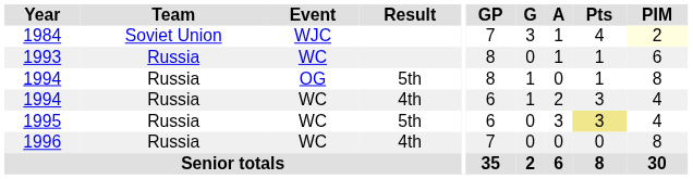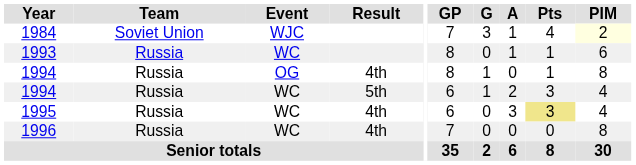1994 / OG | Result: 5th -> 4th
1994 / WC | Result: 4th -> 5th
1995 | Result: 5th -> 4th
